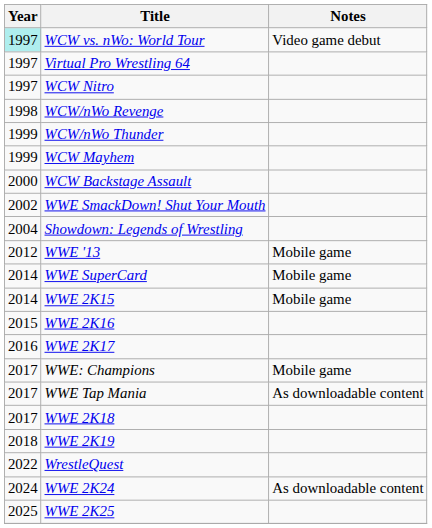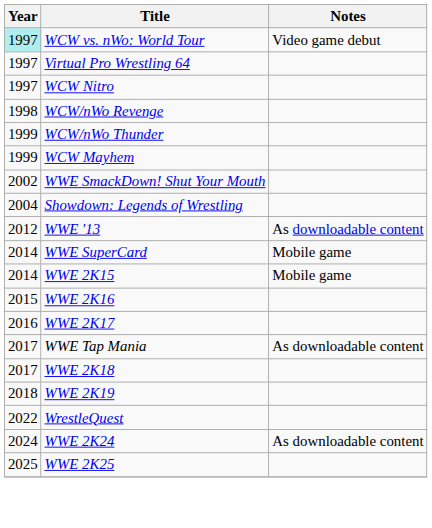- row: 2000 | WCW Backstage Assault
WWE '13 | Notes: Mobile game -> As downloadable content
- row: 2017 | WWE: Champions | Mobile game
